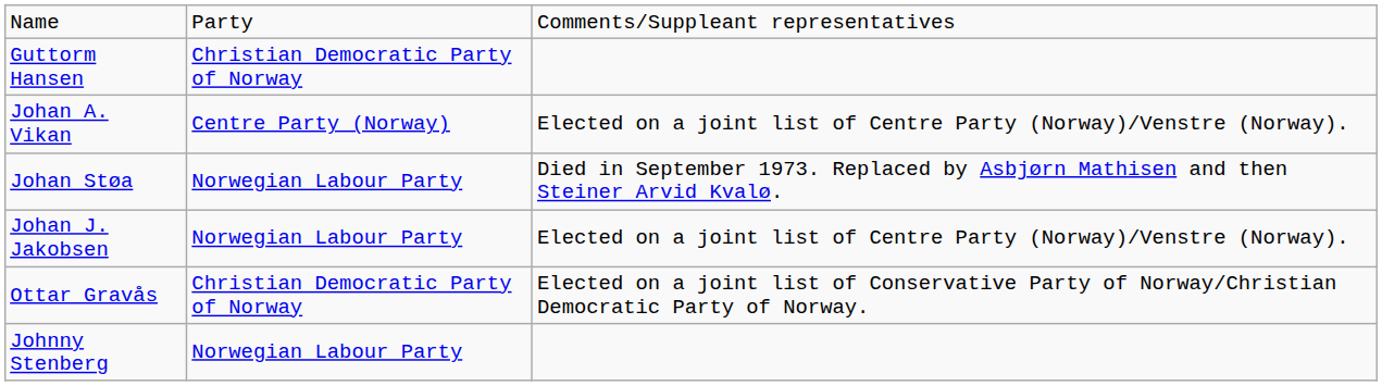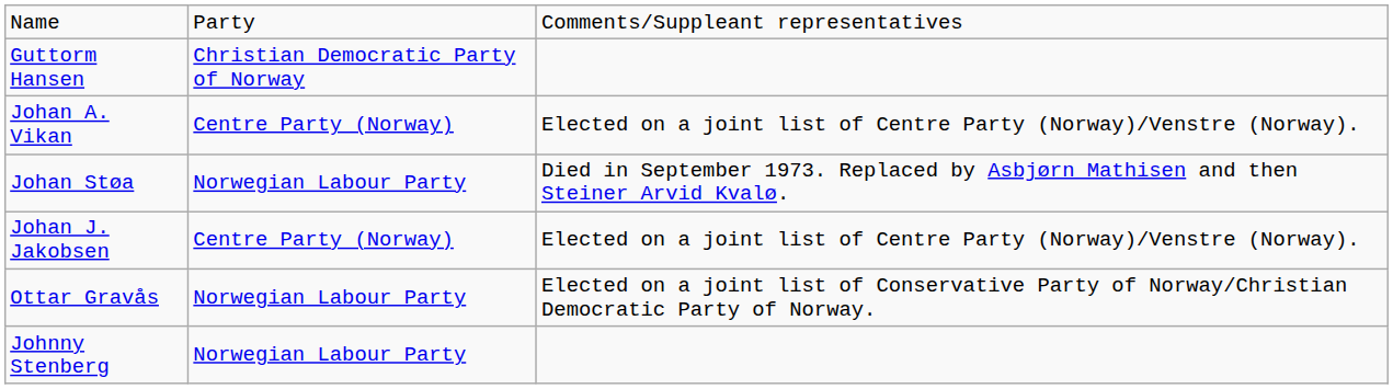Johan J. Jakobsen | column 2: Norwegian Labour Party -> Centre Party (Norway)
Ottar Gravås | column 2: Christian Democratic Party of Norway -> Norwegian Labour Party
